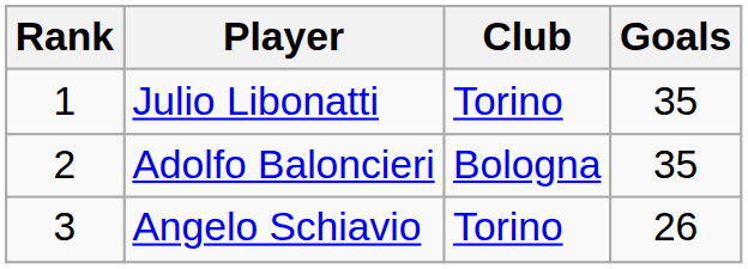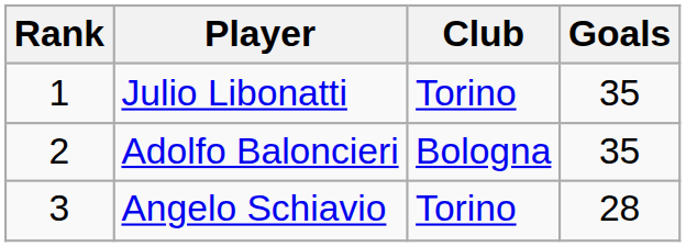Angelo Schiavio | Goals: 26 -> 28
